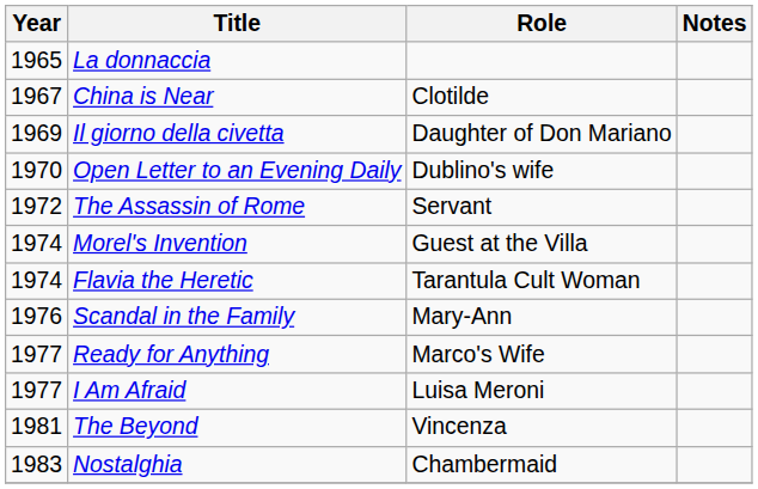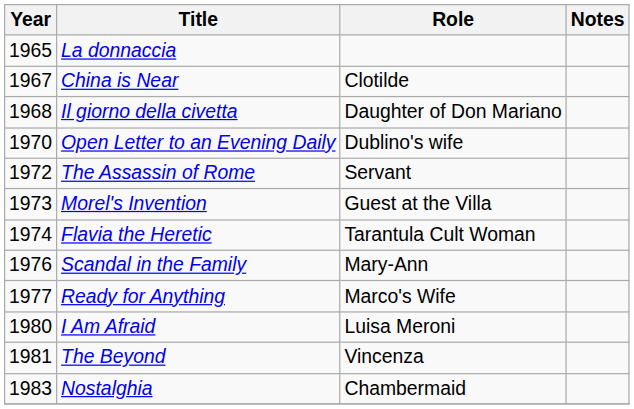Il giorno della civetta | Year: 1969 -> 1968
Morel's Invention | Year: 1974 -> 1973
I Am Afraid | Year: 1977 -> 1980
